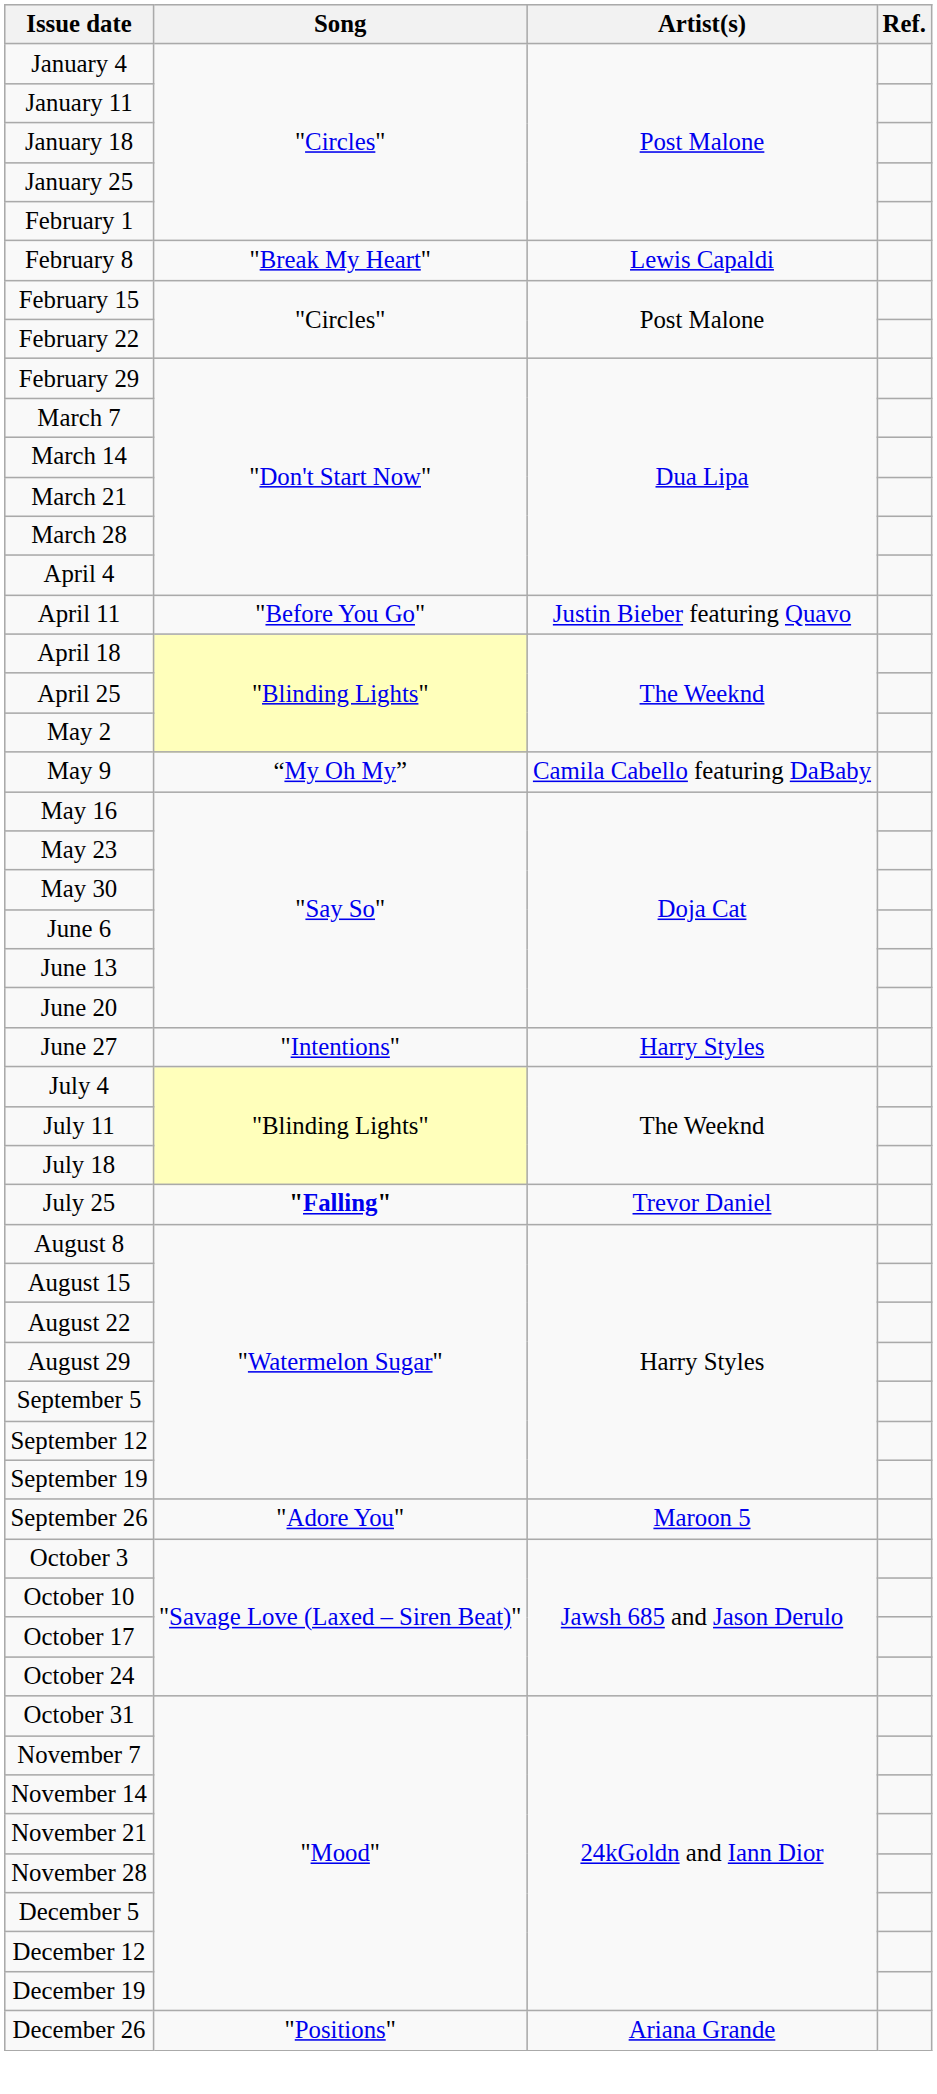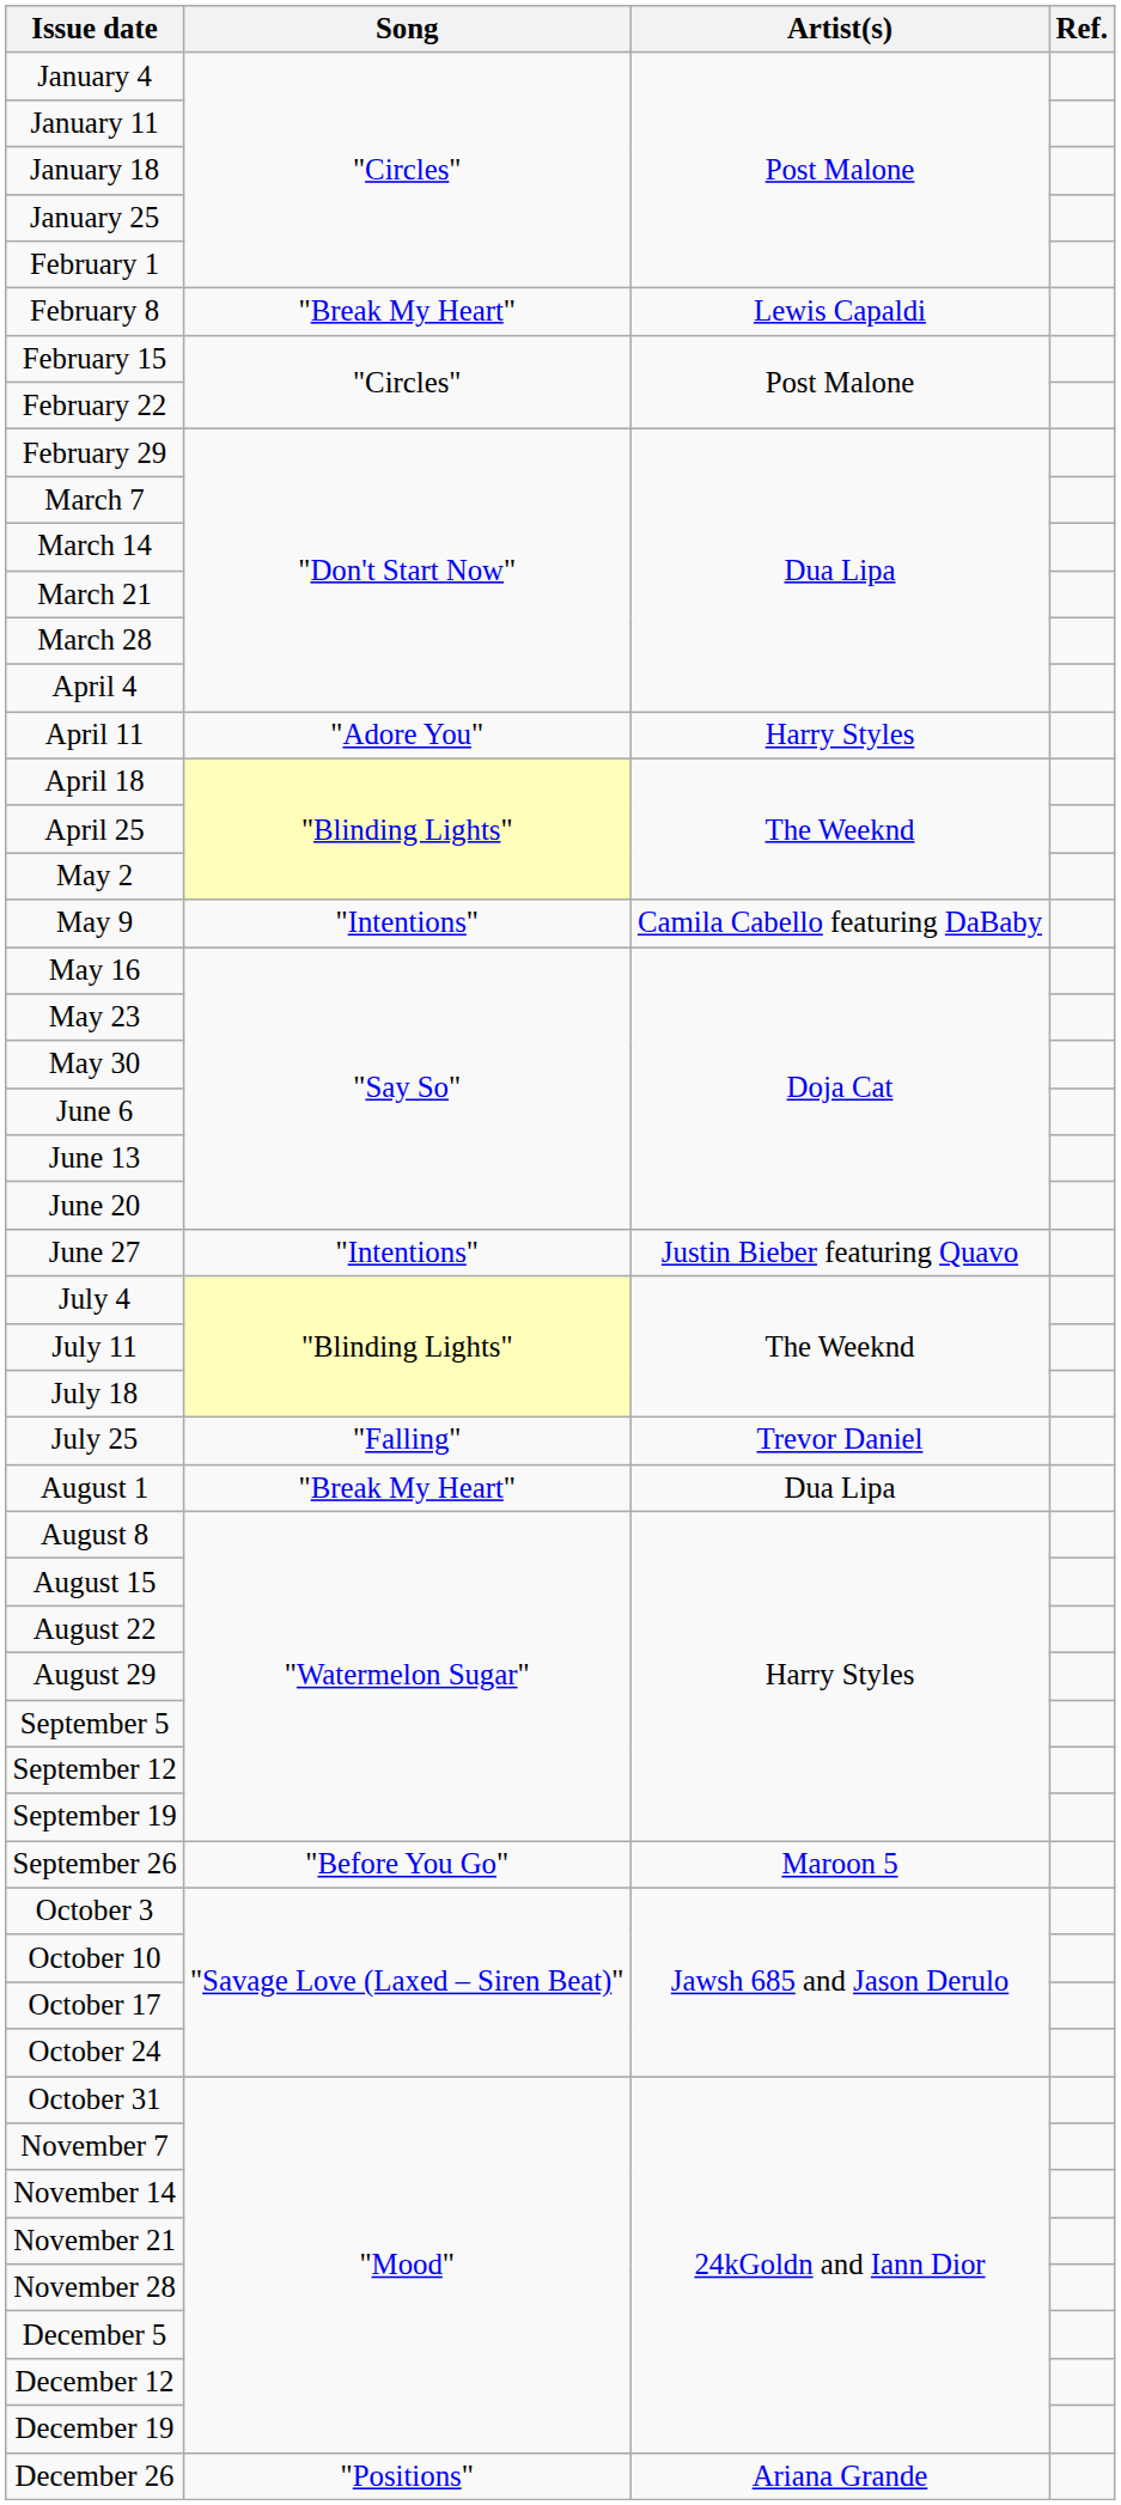April 11 | Song: "Before You Go" -> "Adore You"
April 11 | Artist(s): Justin Bieber featuring Quavo -> Harry Styles
May 9 | Song: “My Oh My” -> "Intentions"
June 27 | Artist(s): Harry Styles -> Justin Bieber featuring Quavo
July 25 | Song: bold -> normal
+ row: August 1 | "Break My Heart" | Dua Lipa
September 26 | Song: "Adore You" -> "Before You Go"
